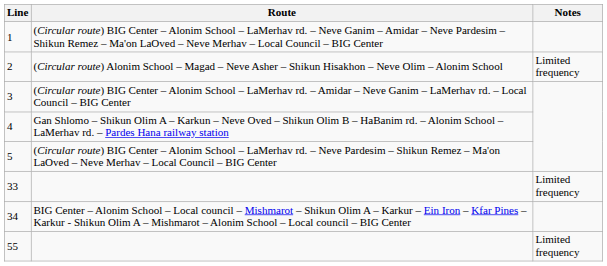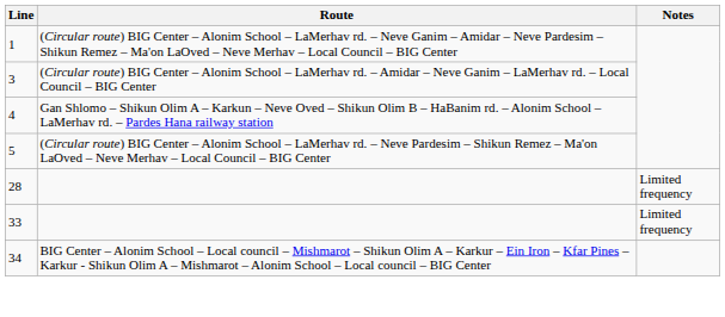- row: 2 | (Circular route) Alonim School – Magad – Neve Asher – Shikun Hisakhon – Neve Olim – Alonim School | Limited frequency
+ row: 28 | Limited frequency
- row: 55 | Limited frequency
